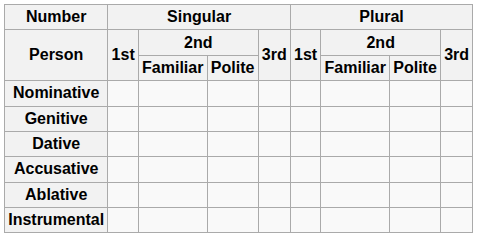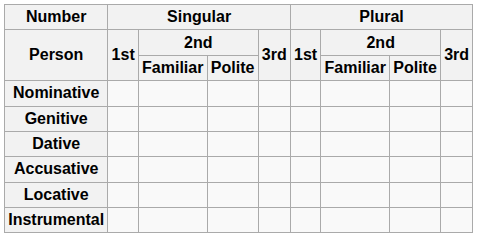+ row: Locative
- row: Ablative
